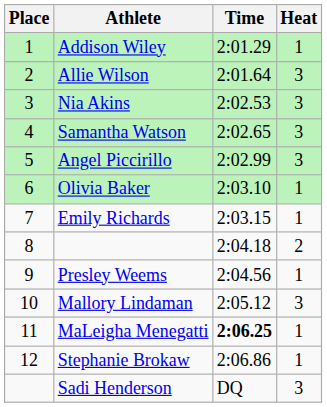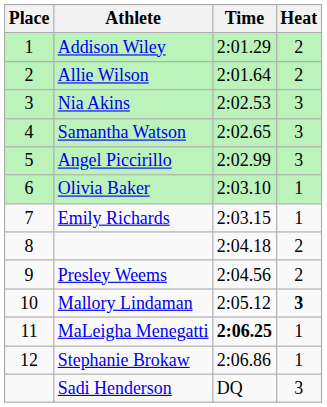Addison Wiley | Heat: 1 -> 2
Allie Wilson | Heat: 3 -> 2
Presley Weems | Heat: 1 -> 2
Mallory Lindaman | Heat: normal -> bold
